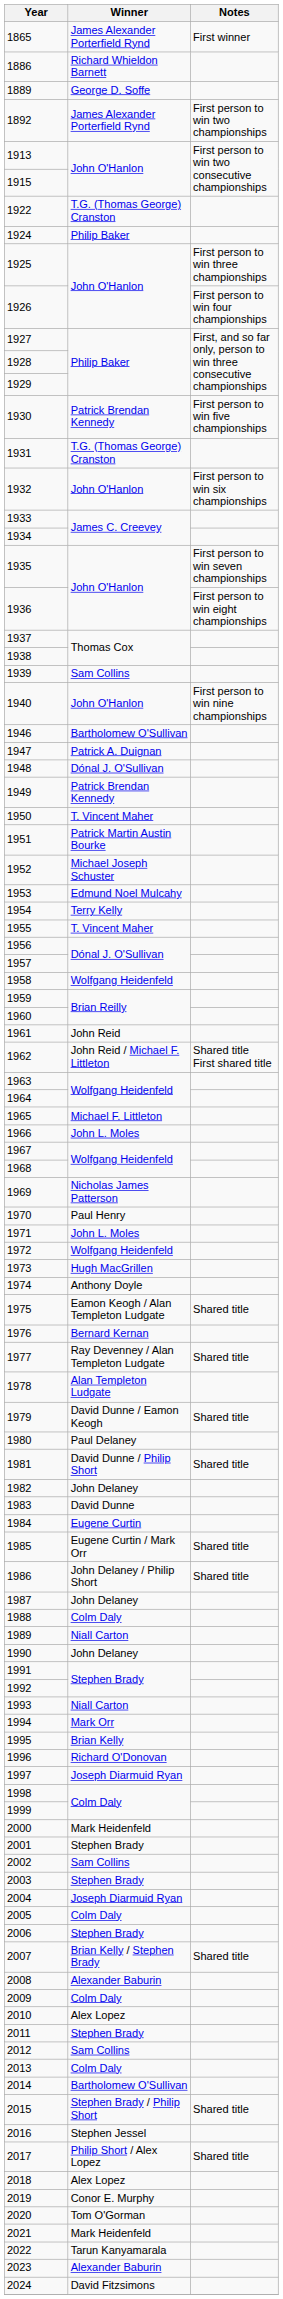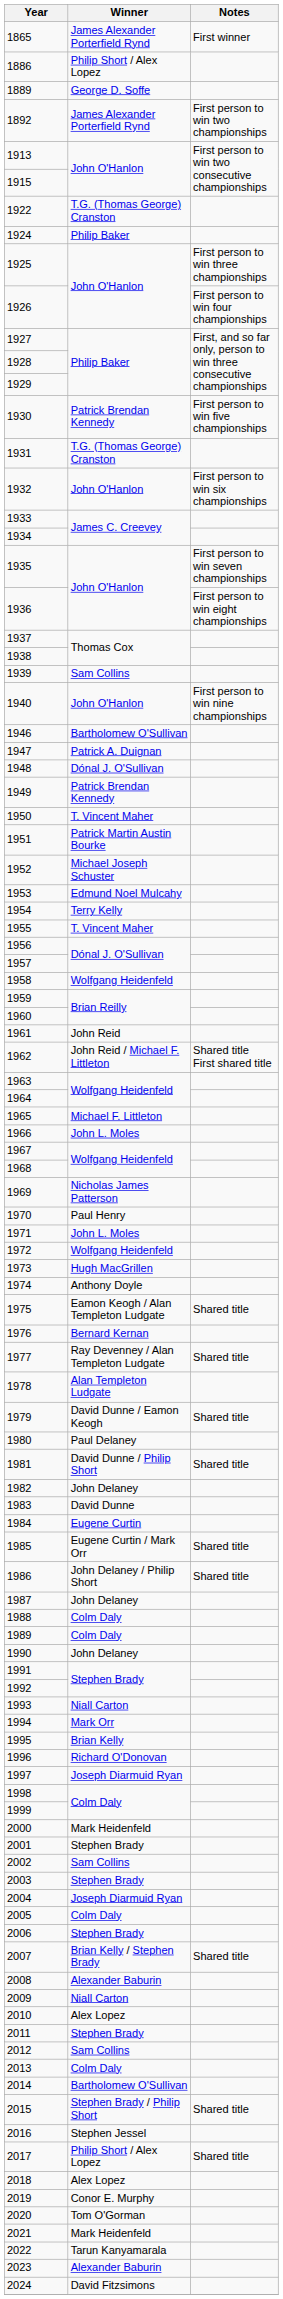1886 | Winner: Richard Whieldon Barnett -> Philip Short / Alex Lopez
1989 | Winner: Niall Carton -> Colm Daly
2009 | Winner: Colm Daly -> Niall Carton
